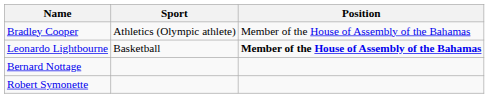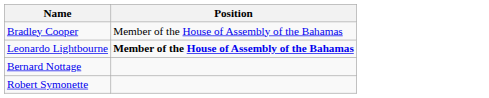- column: Sport | Athletics (Olympic athlete) | Basketball
